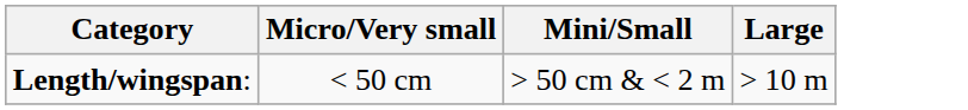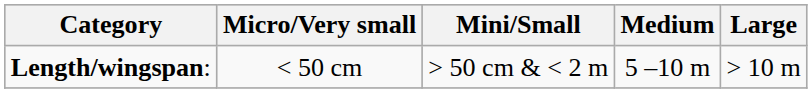+ column: Medium | 5 –10 m
